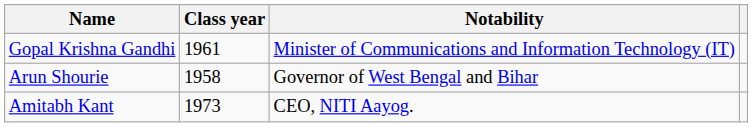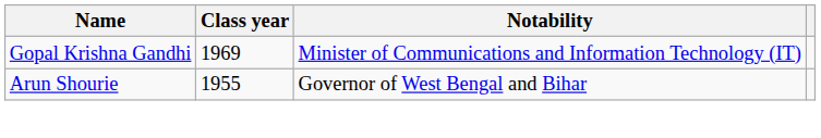Gopal Krishna Gandhi | Class year: 1961 -> 1969
Arun Shourie | Class year: 1958 -> 1955
- row: Amitabh Kant | 1973 | CEO, NITI Aayog.
